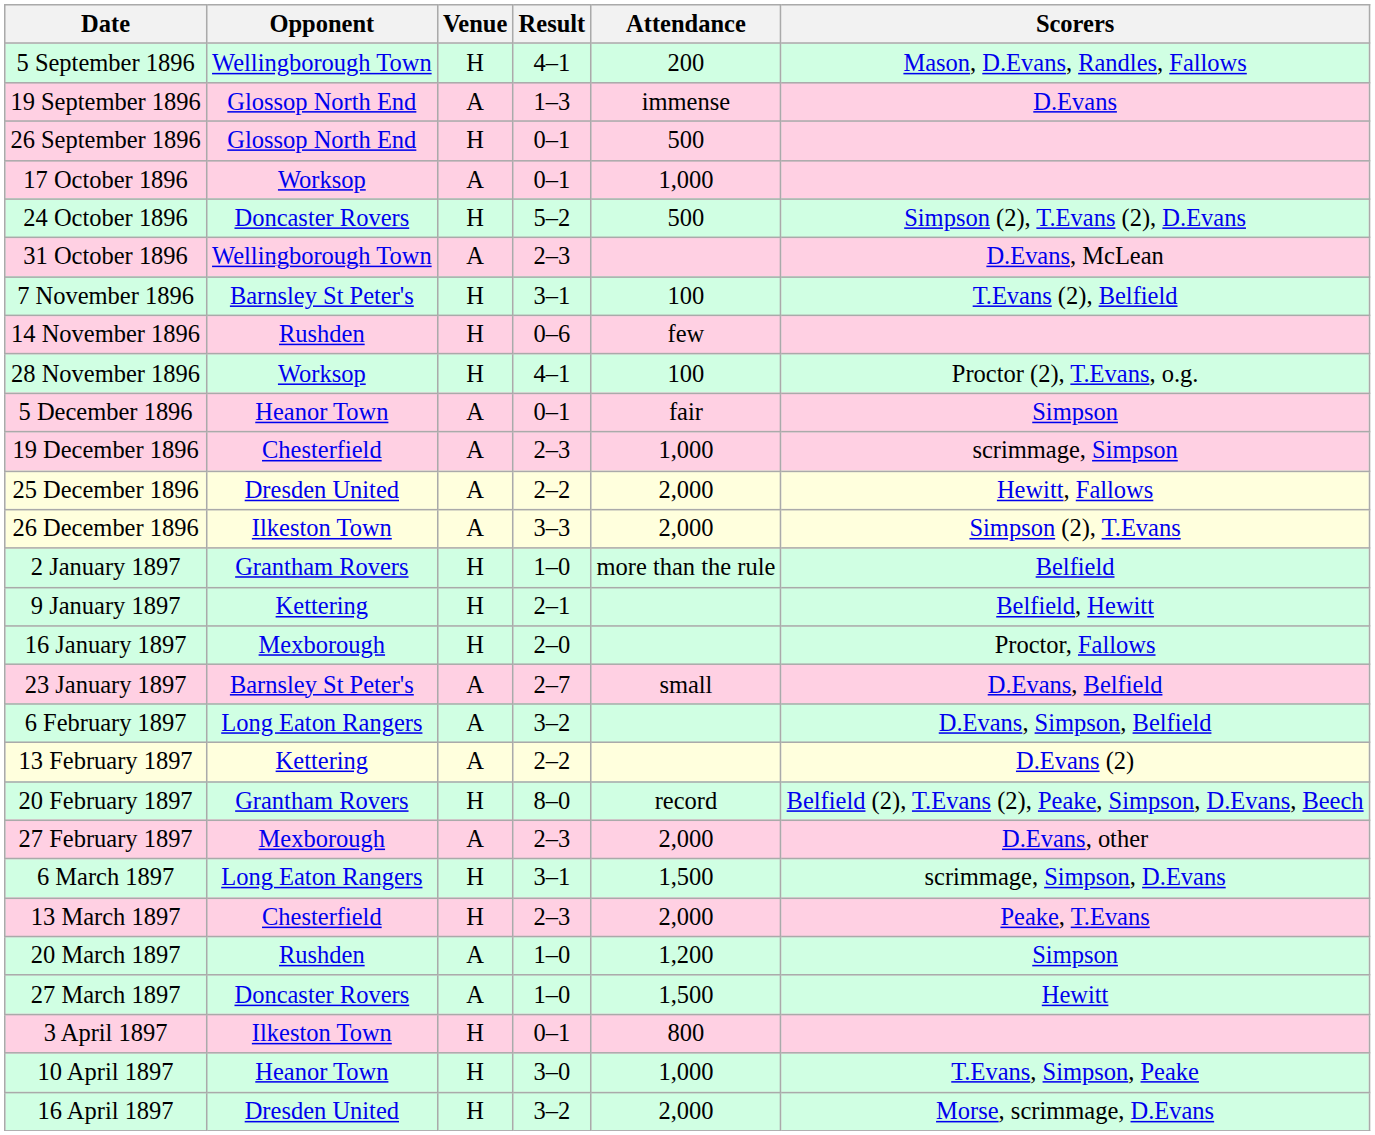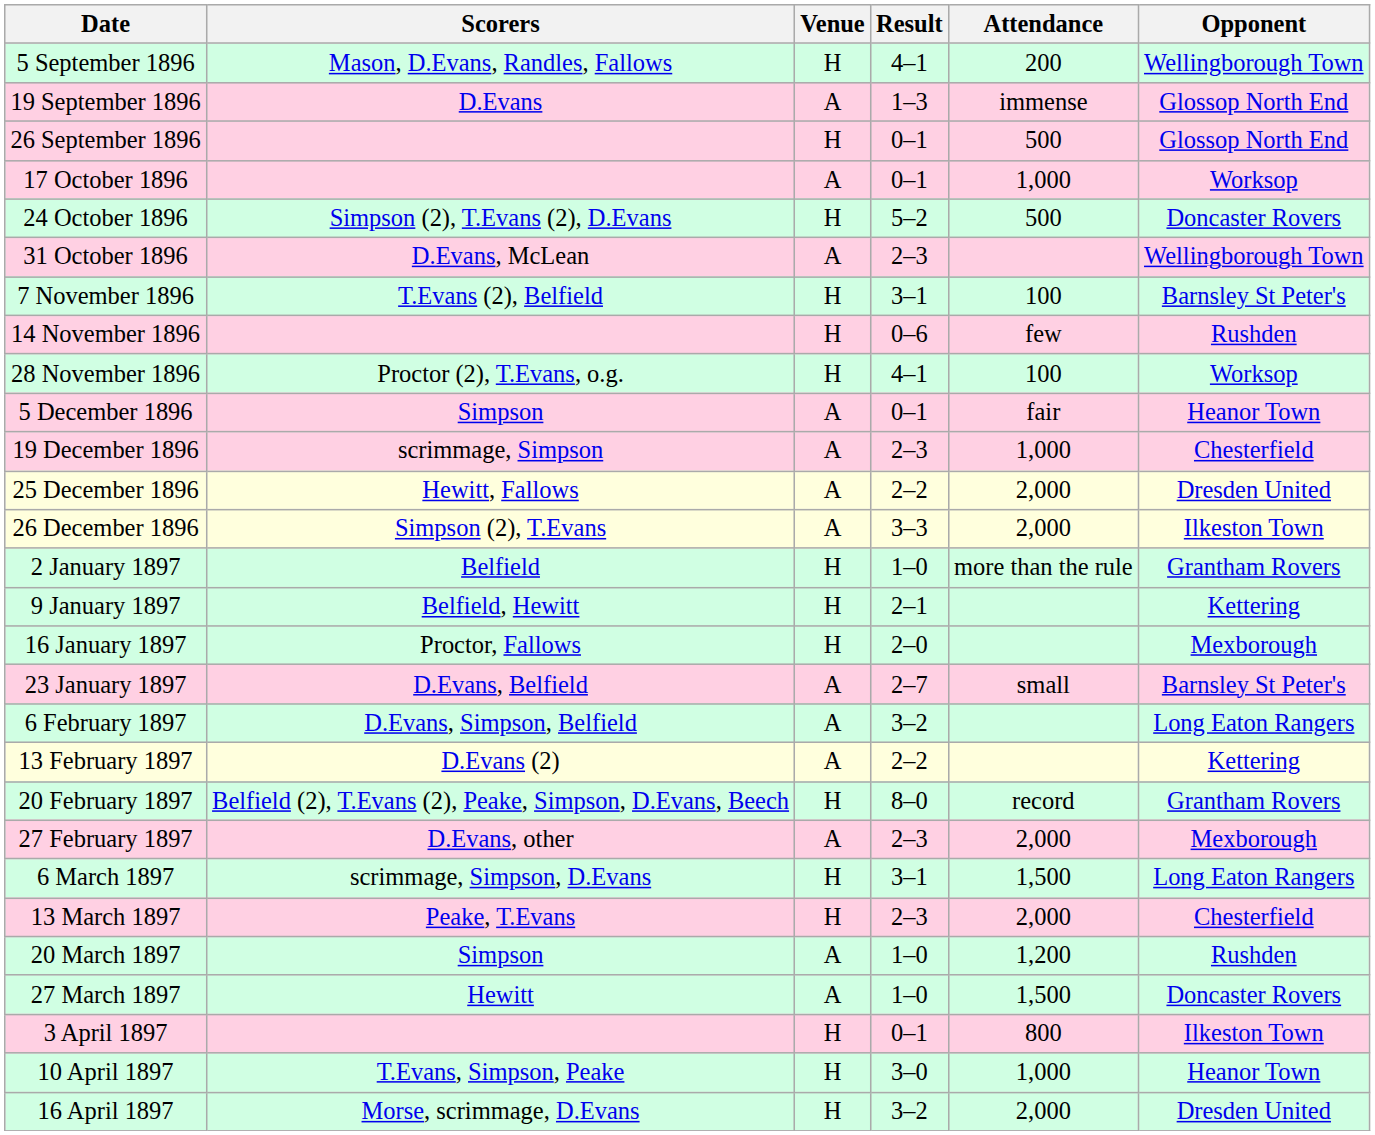columns swapped: Opponent <-> Scorers
